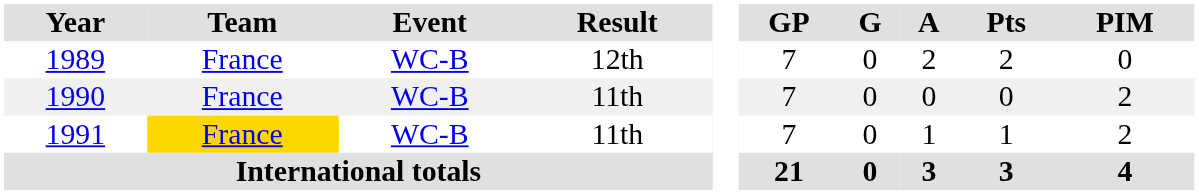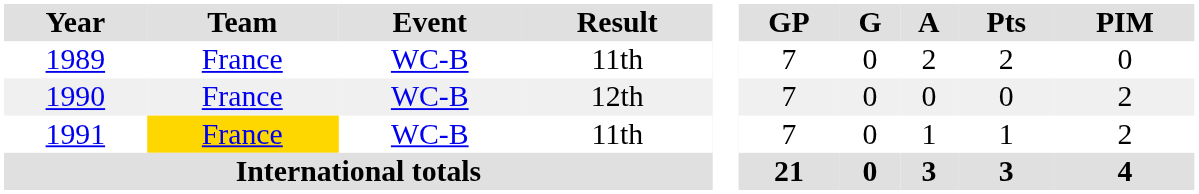1989 | Result: 12th -> 11th
1990 | Result: 11th -> 12th
